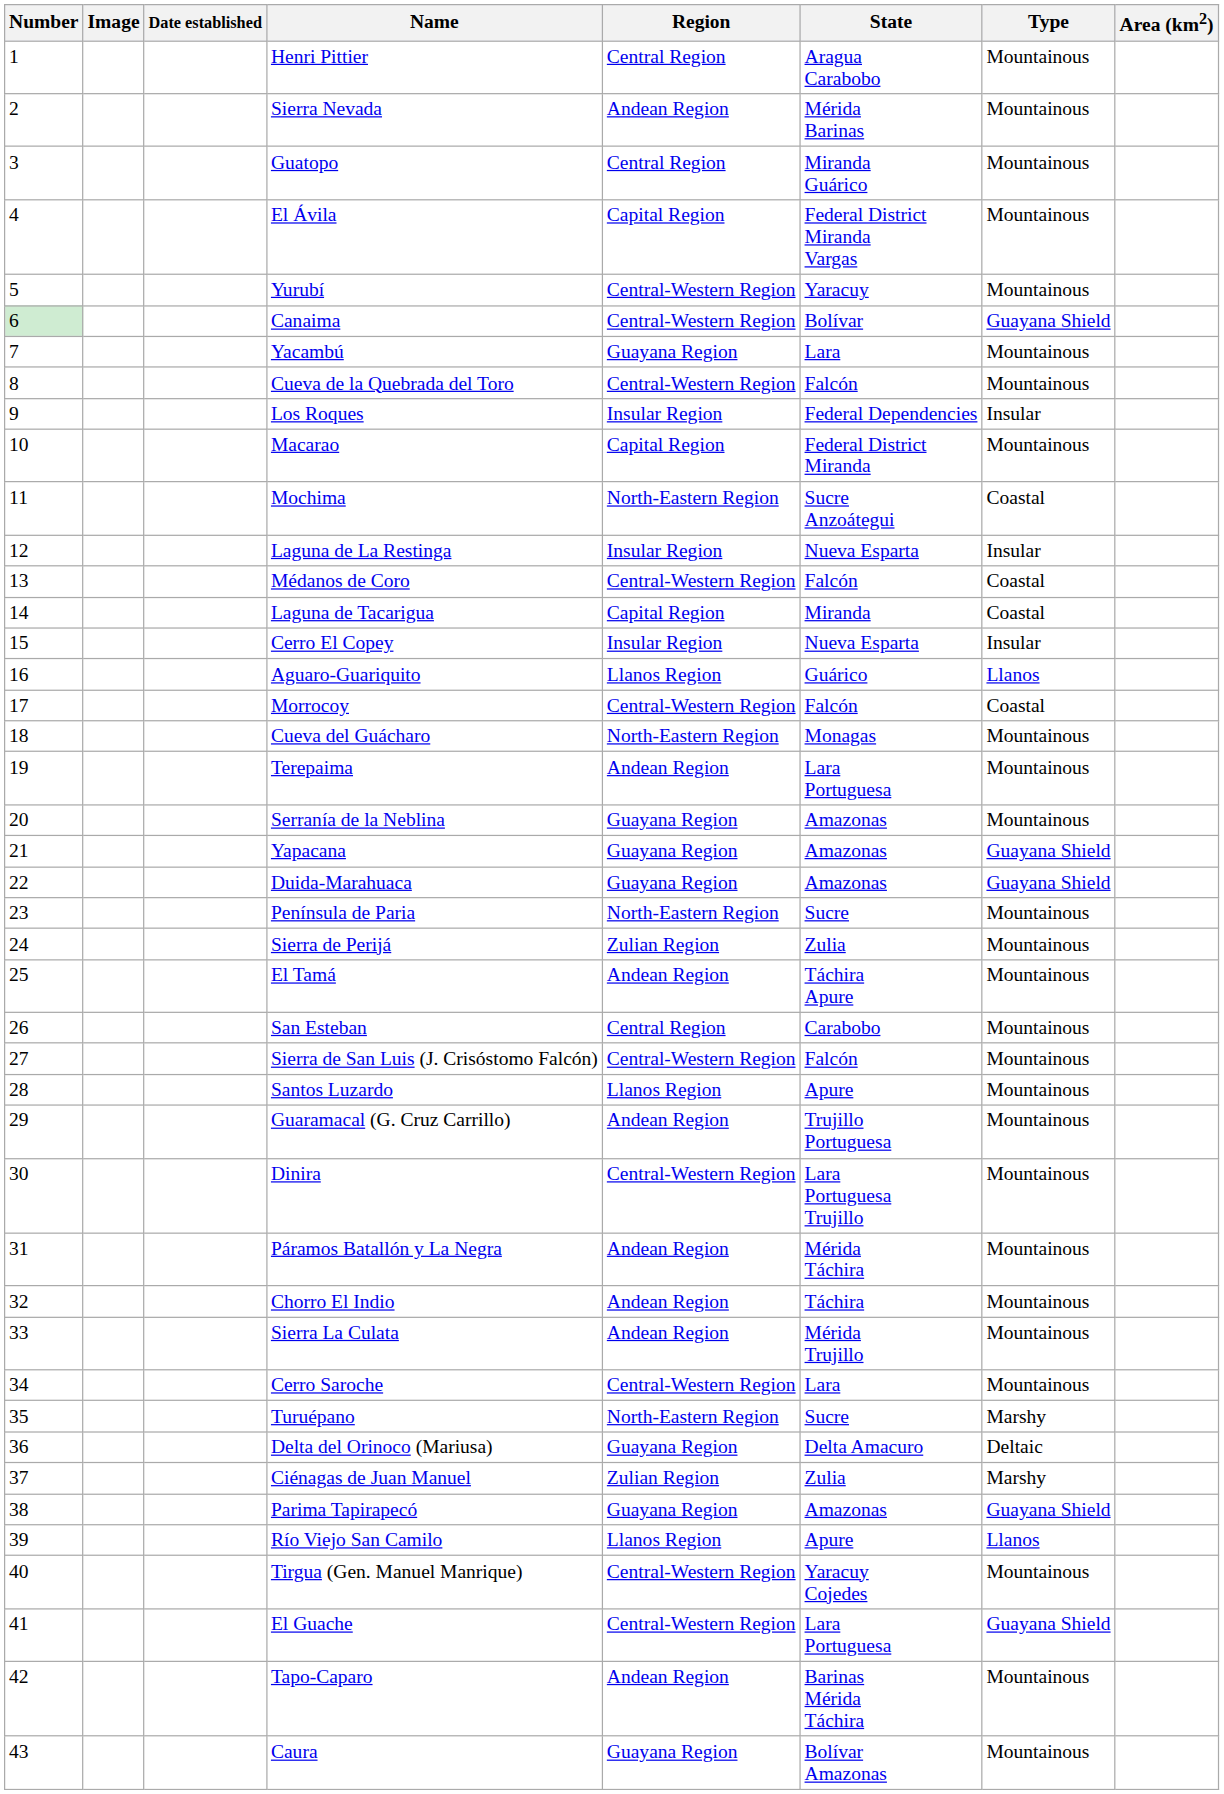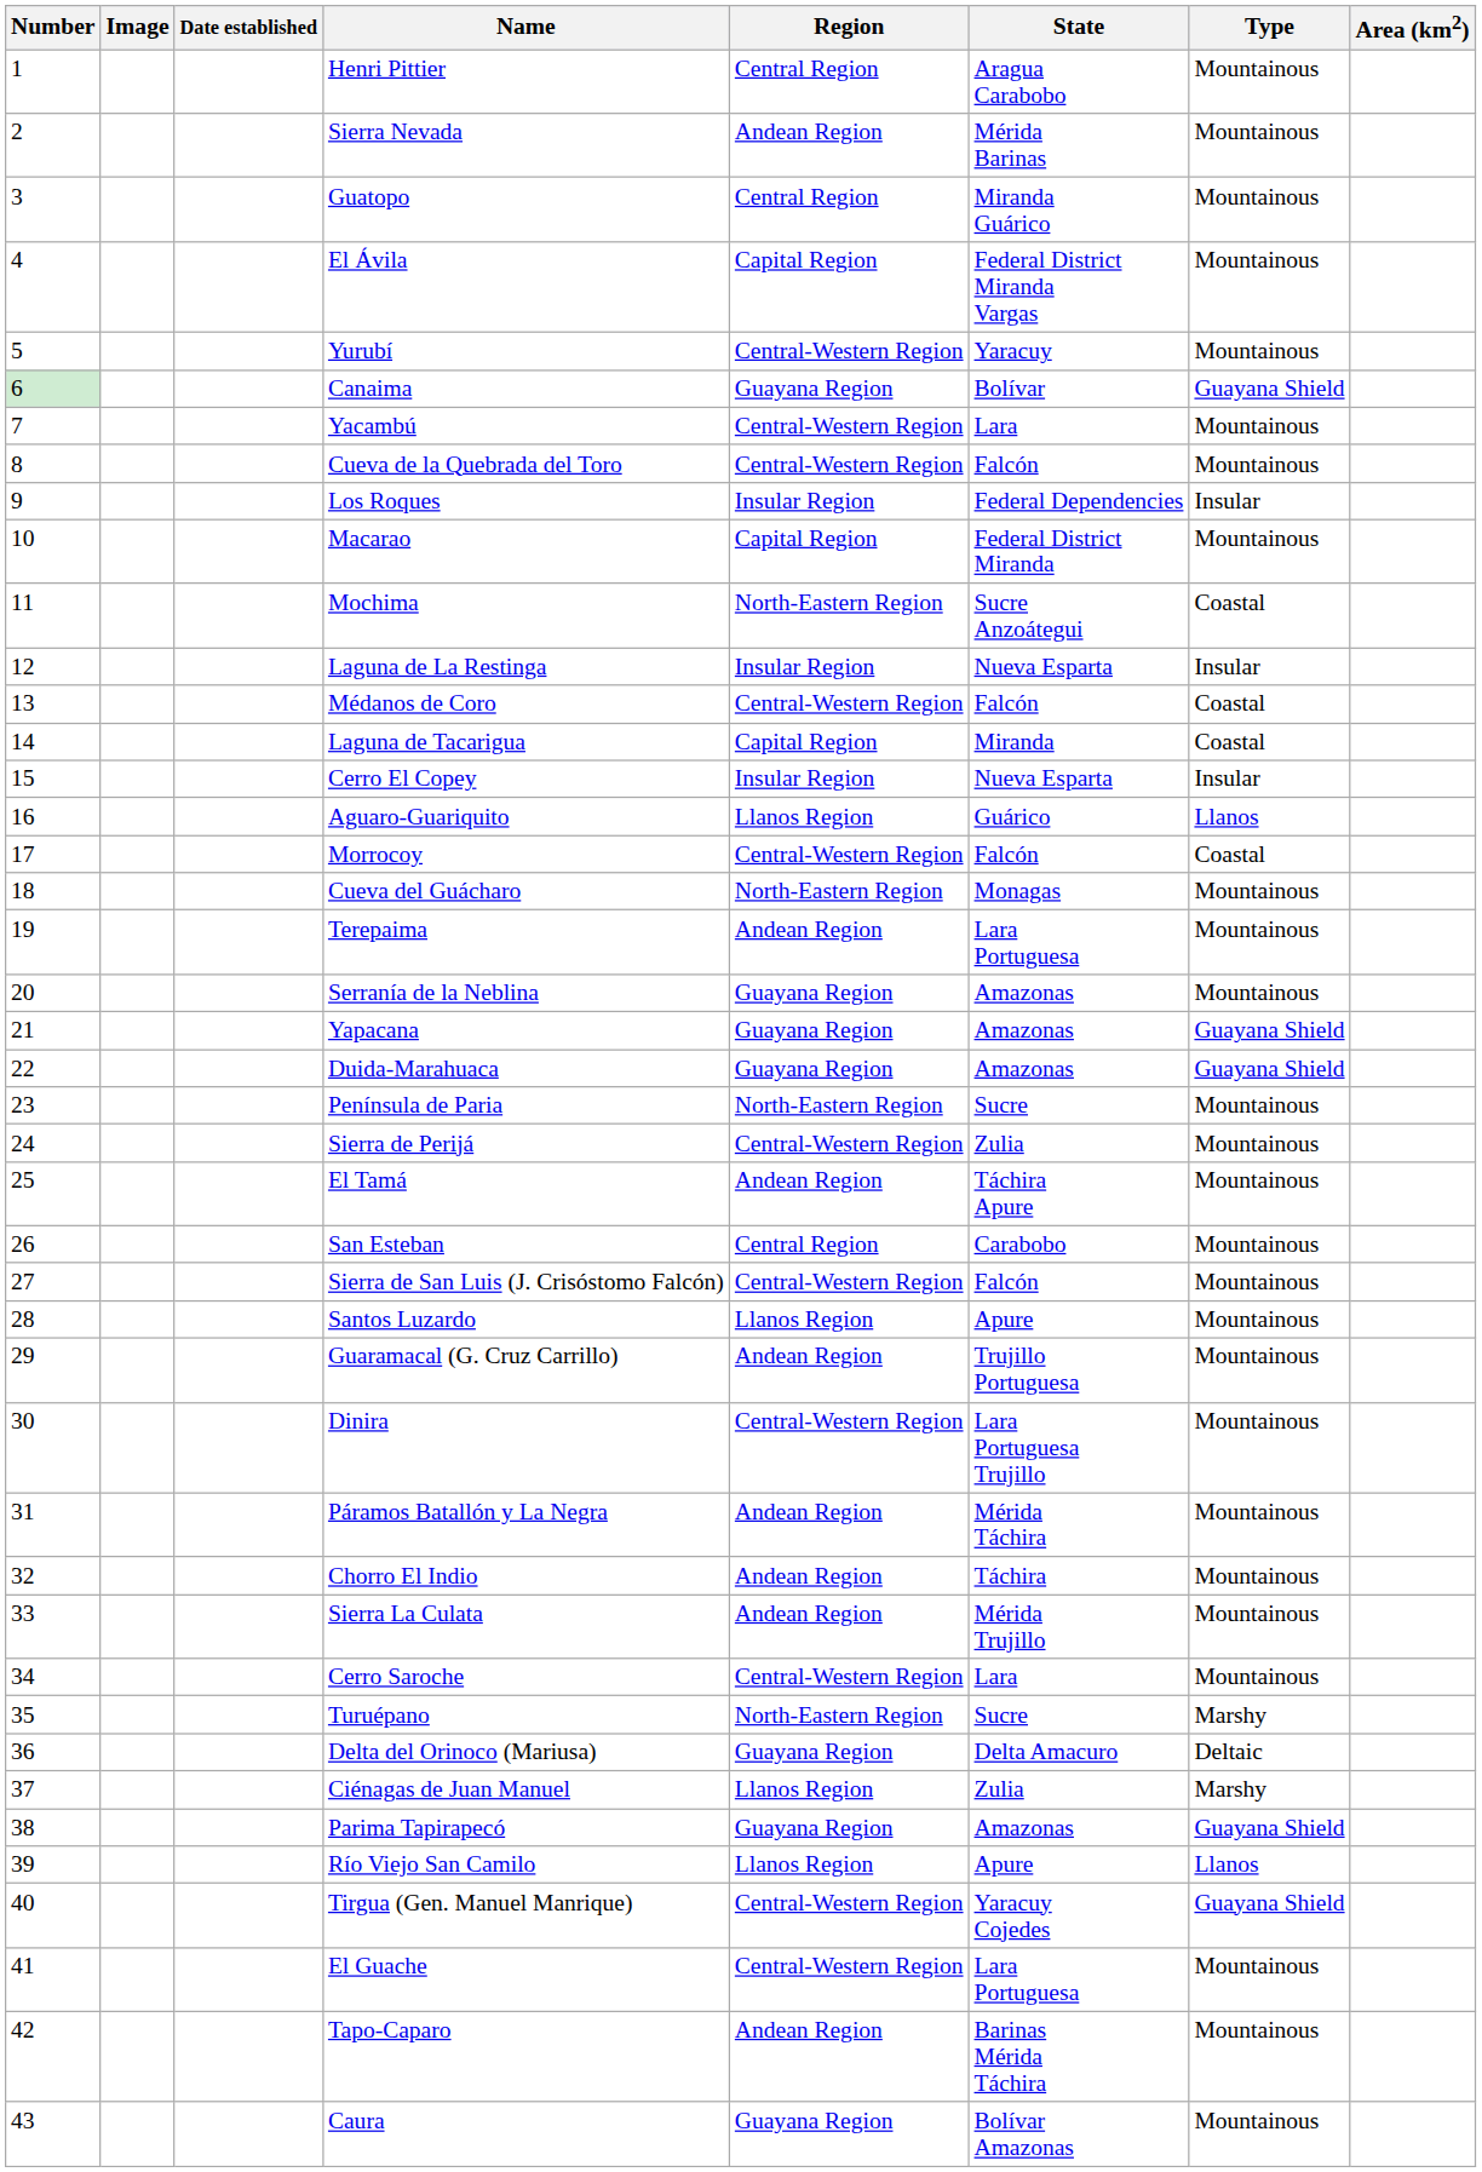Canaima | Region: Central-Western Region -> Guayana Region
Yacambú | Region: Guayana Region -> Central-Western Region
Sierra de Perijá | Region: Zulian Region -> Central-Western Region
Ciénagas de Juan Manuel | Region: Zulian Region -> Llanos Region
Tirgua (Gen. Manuel Manrique) | Type: Mountainous -> Guayana Shield
El Guache | Type: Guayana Shield -> Mountainous
